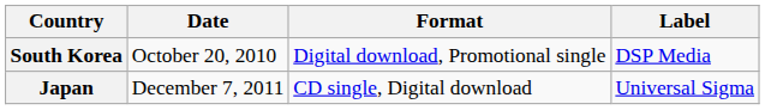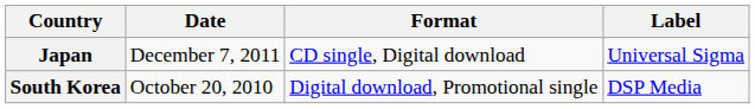rows swapped: South Korea <-> Japan
